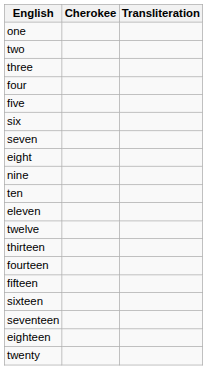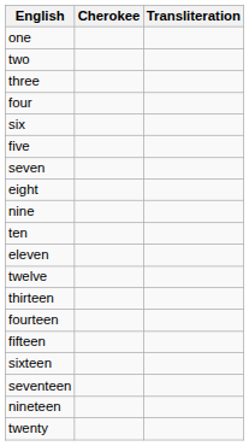rows swapped: five <-> six
- row: eighteen
+ row: nineteen
